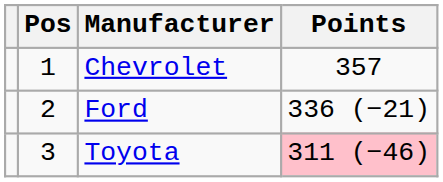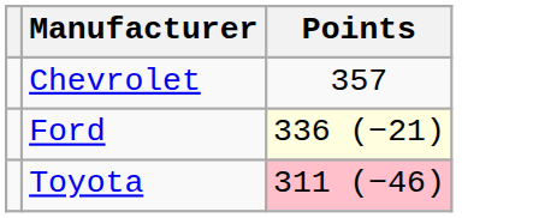- column: Pos | 1 | 2 | 3
Ford | Points: no background -> lightyellow background
